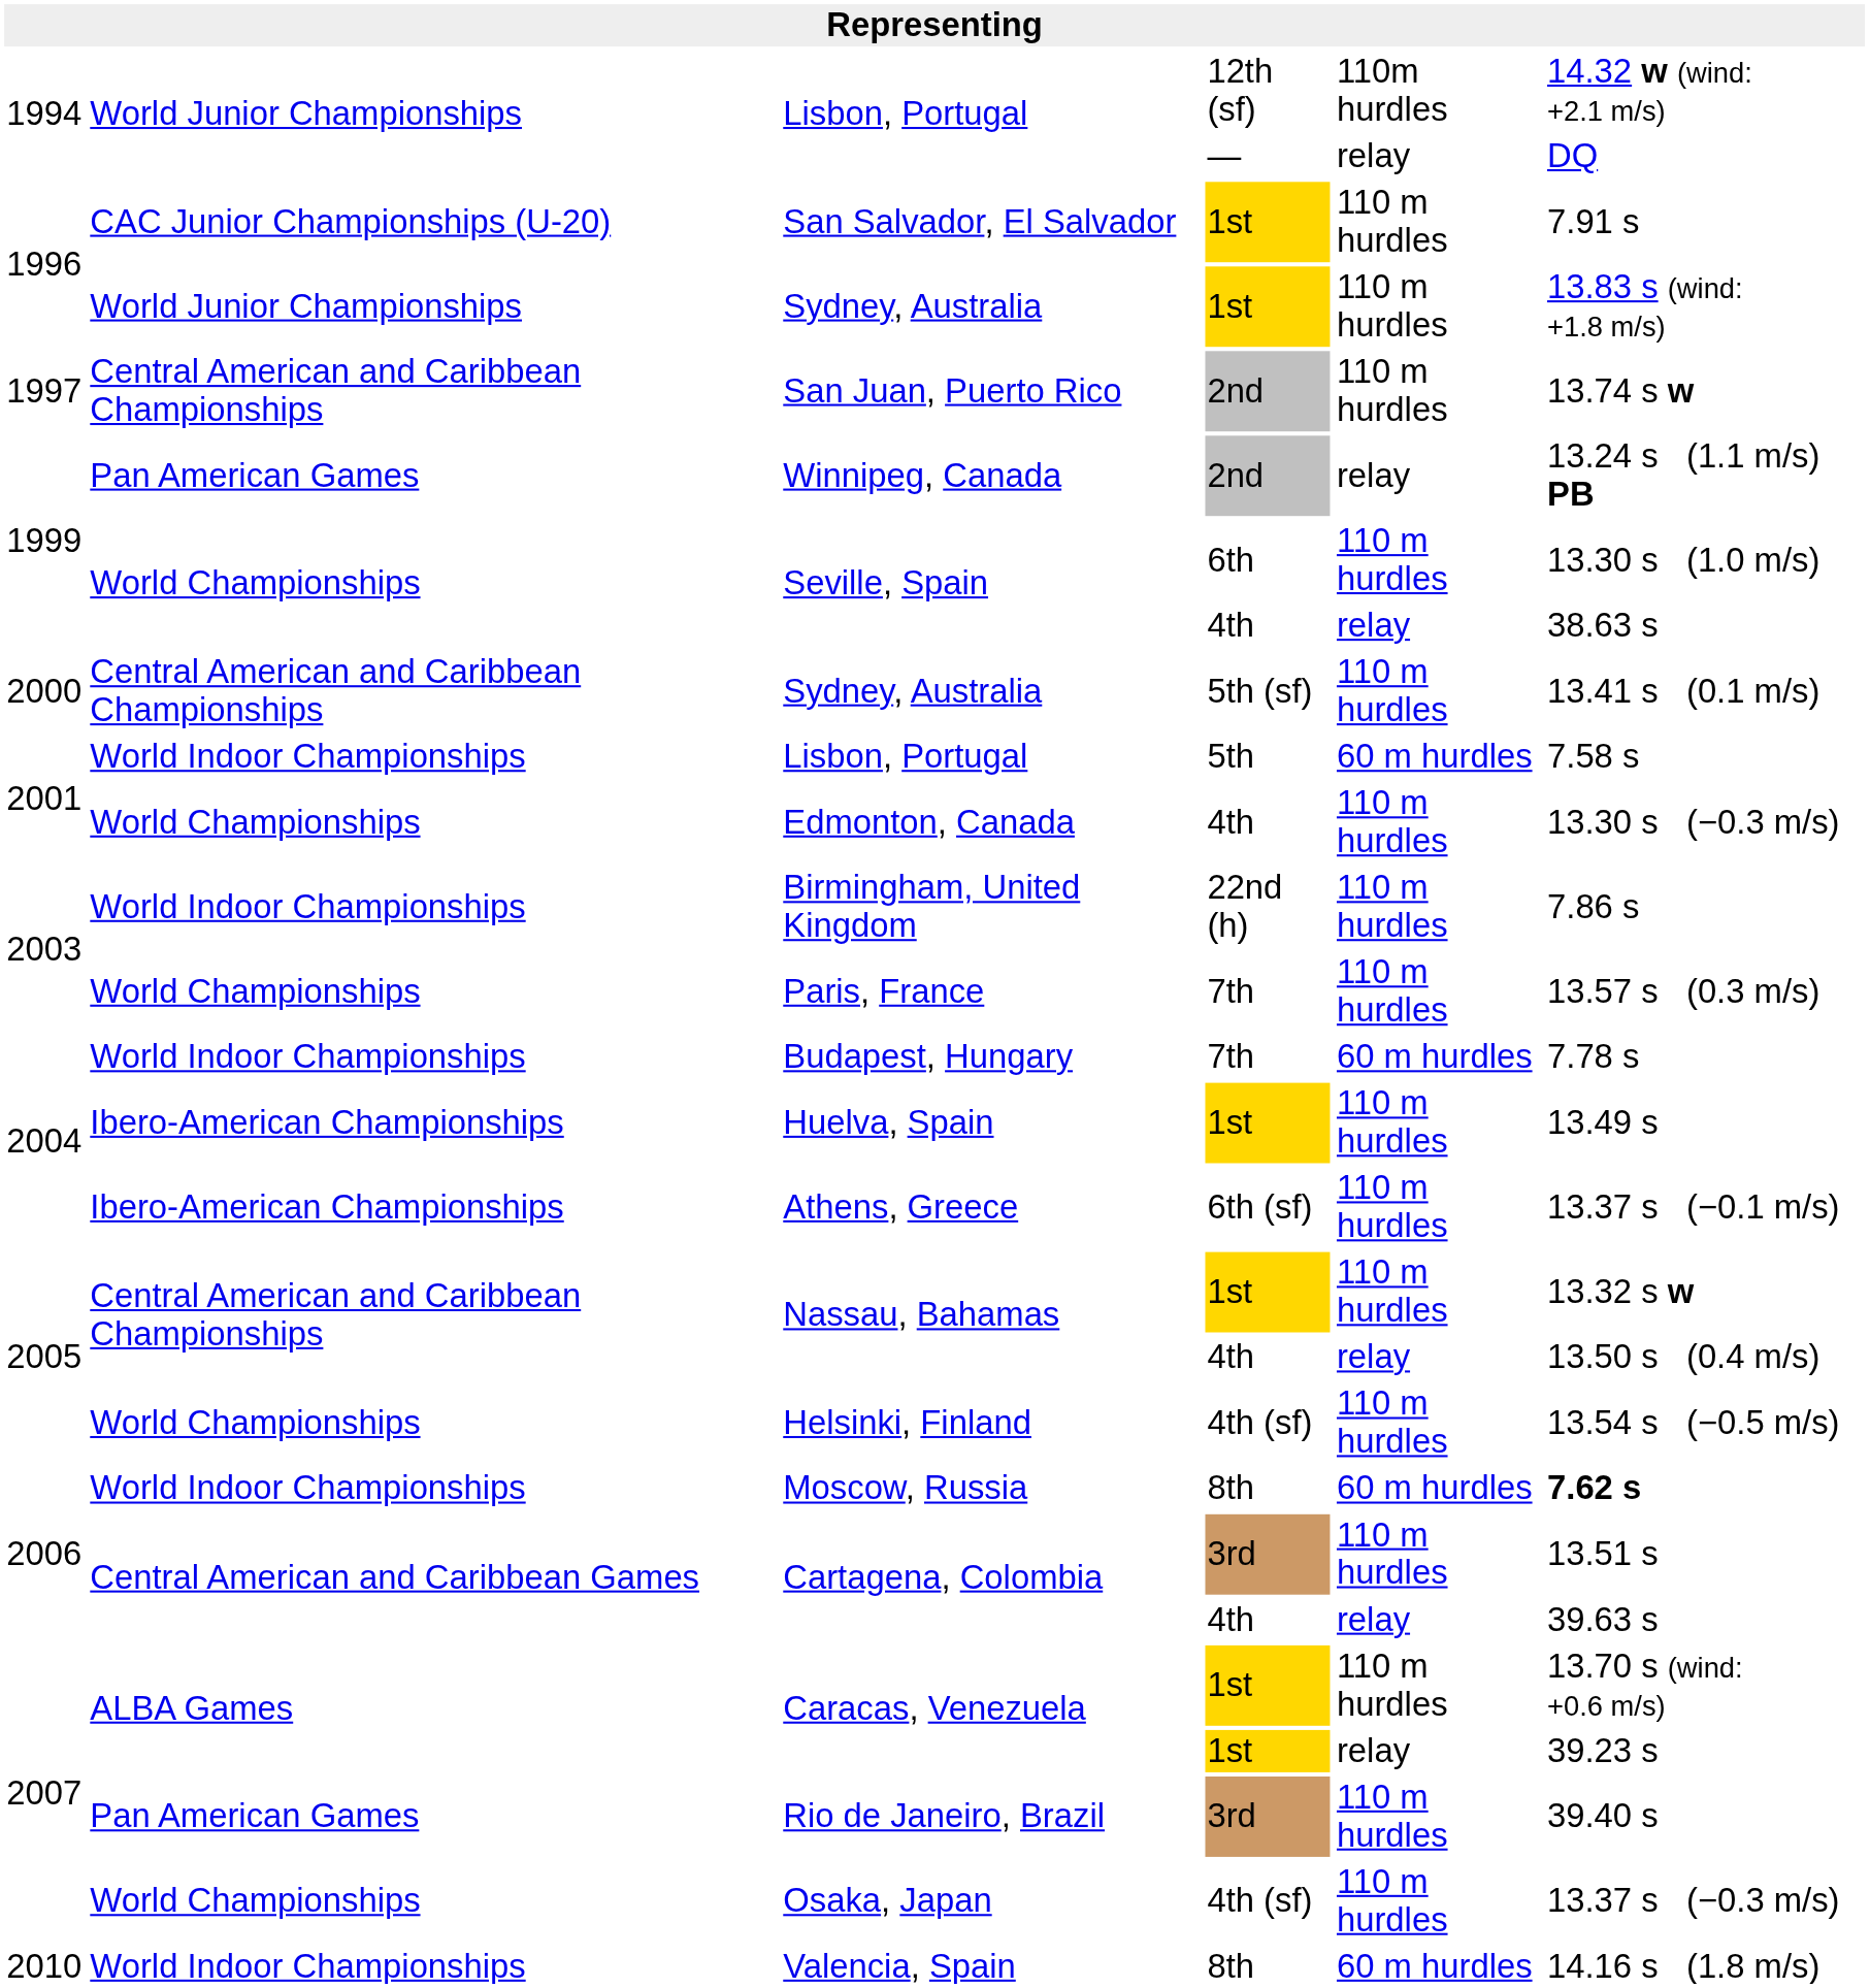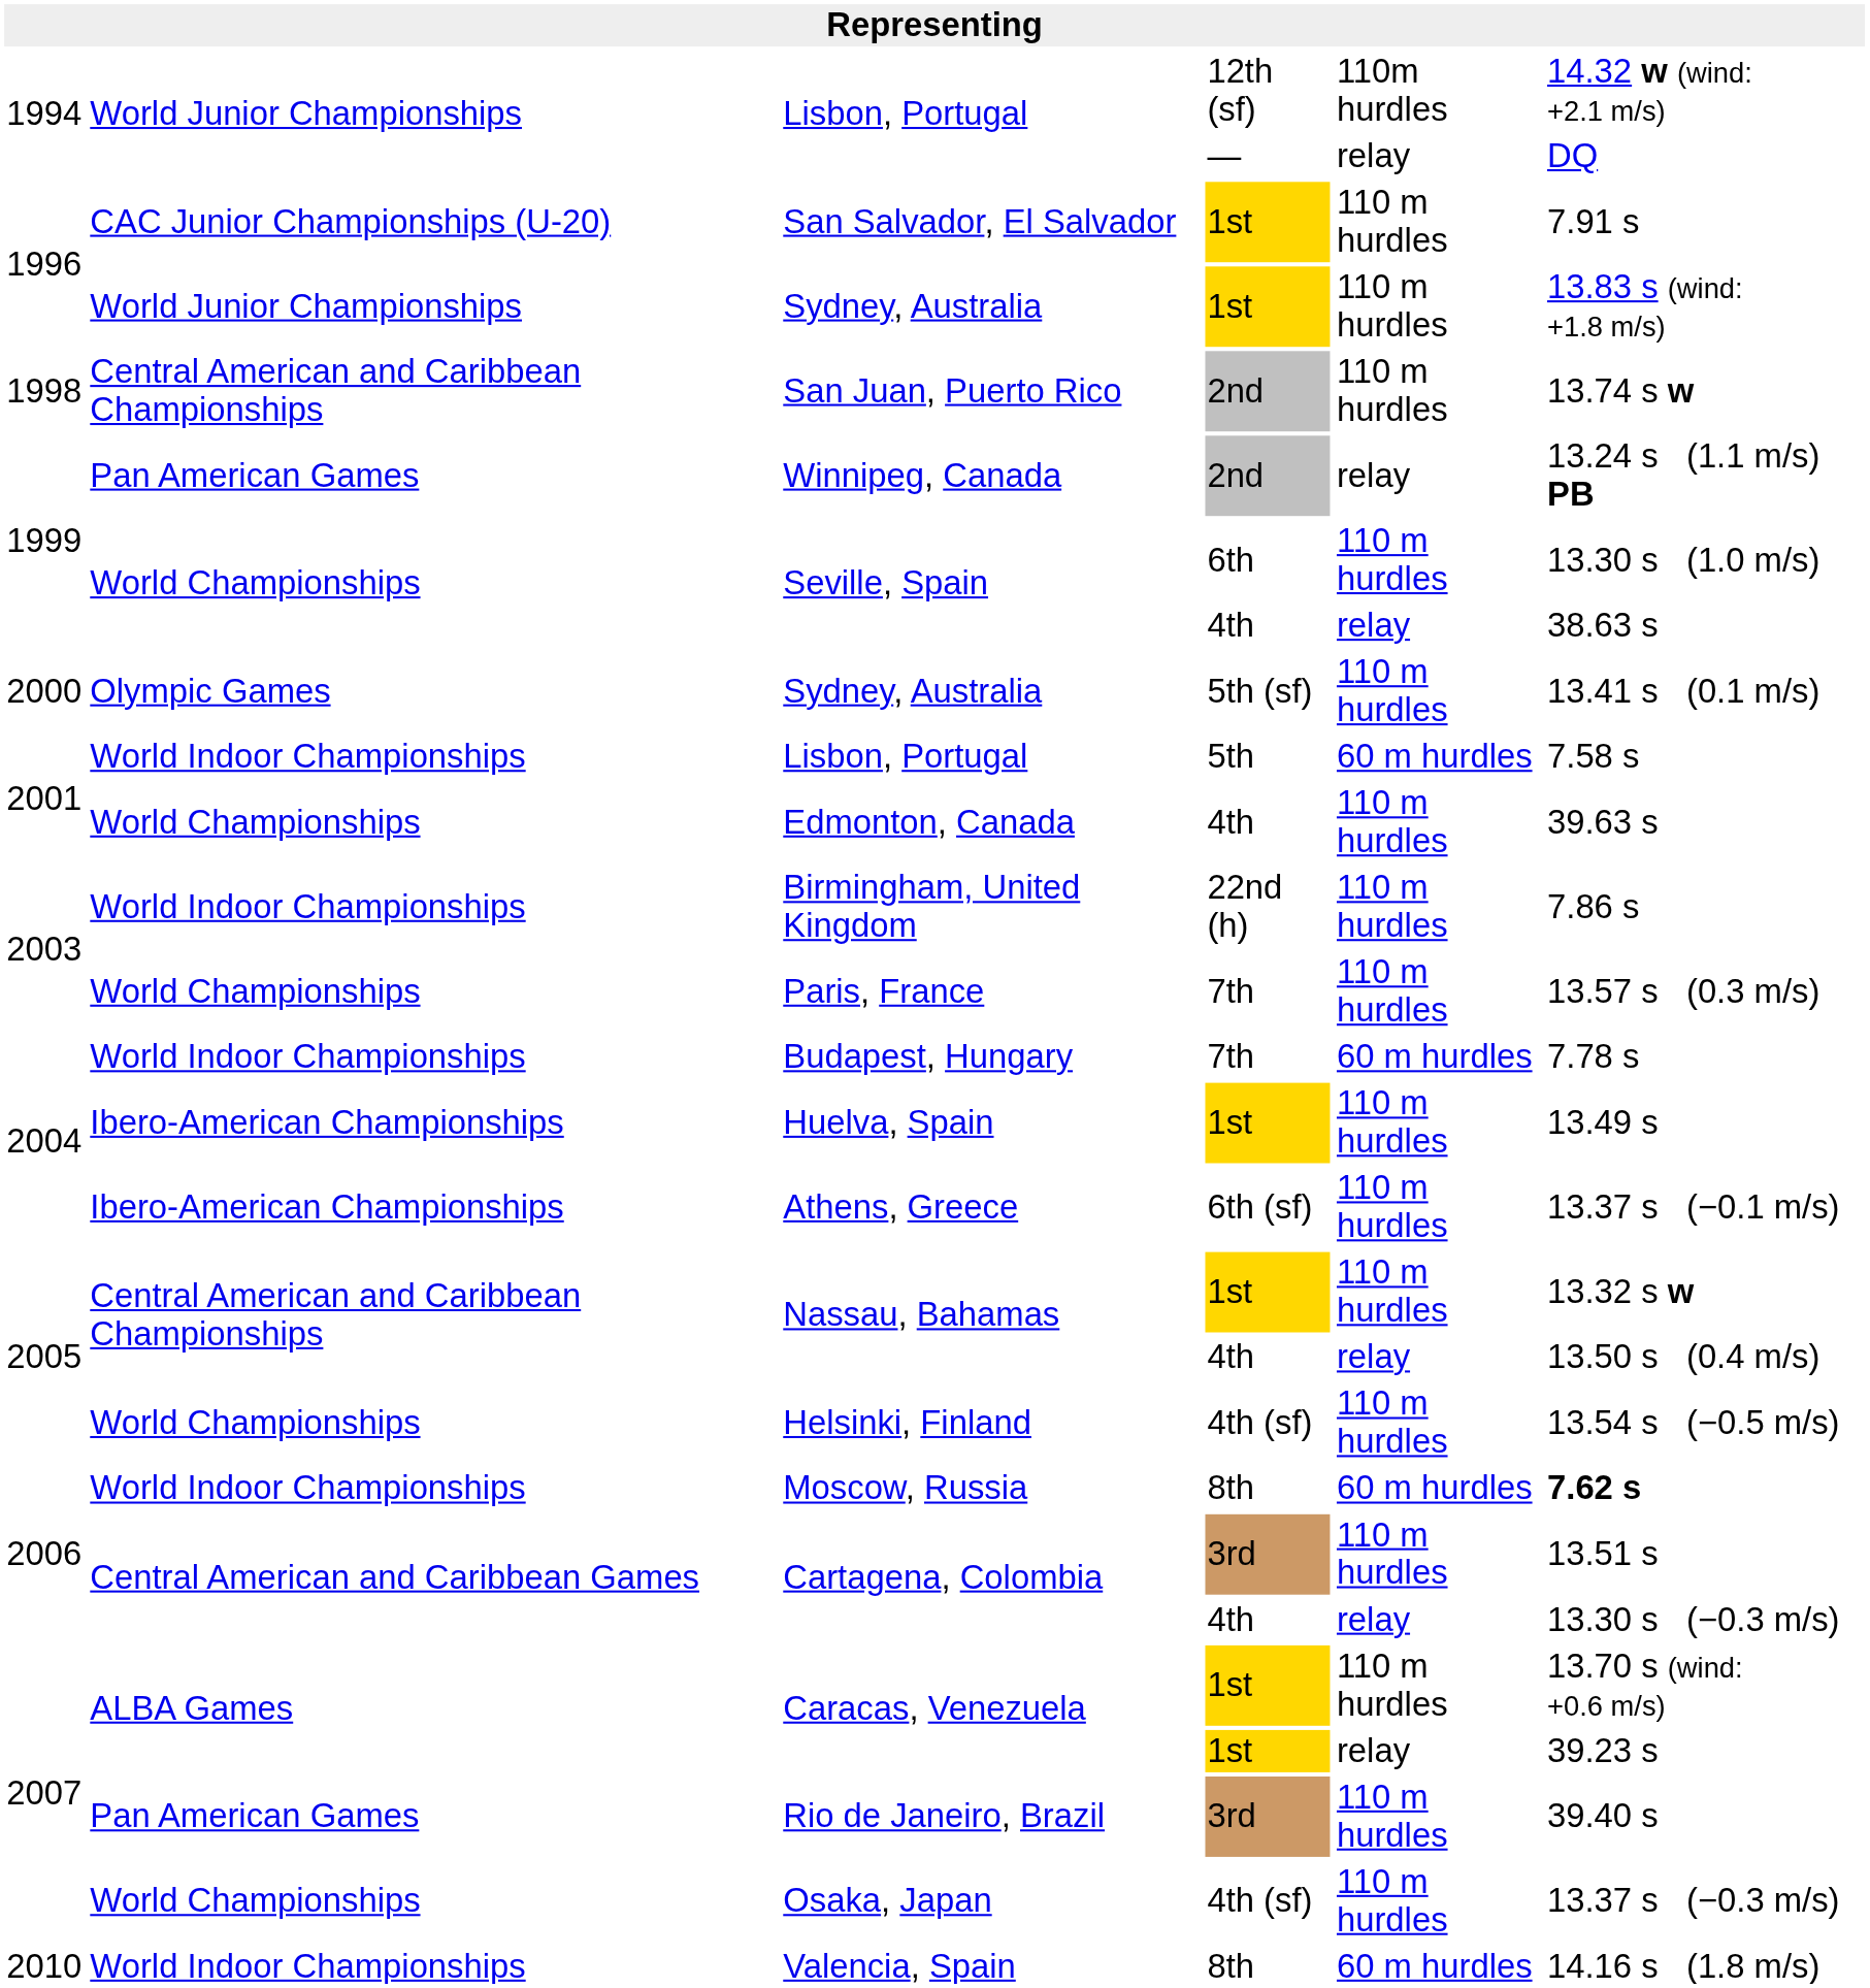San Juan, Puerto Rico | column 1: 1997 -> 1998
Sydney, Australia / 5th (sf) | column 2: Central American and Caribbean Championships -> Olympic Games
Edmonton, Canada | column 6: 13.30 s (−0.3 m/s) -> 39.63 s
Cartagena, Colombia / 4th | column 6: 39.63 s -> 13.30 s (−0.3 m/s)
